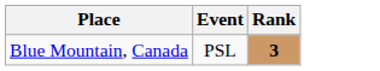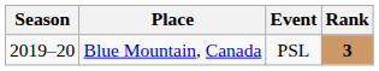+ column: Season | 2019–20
